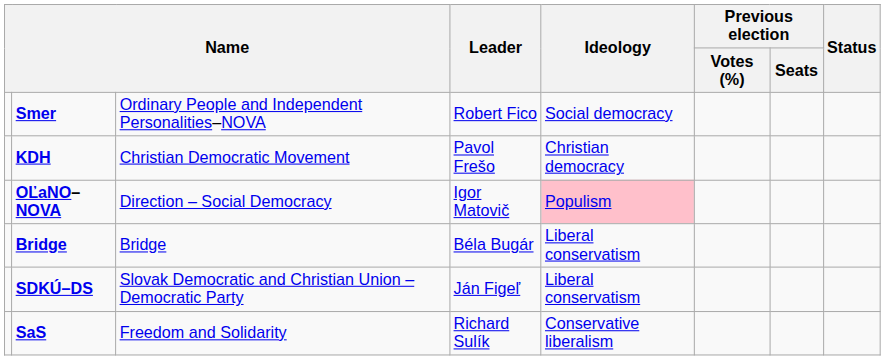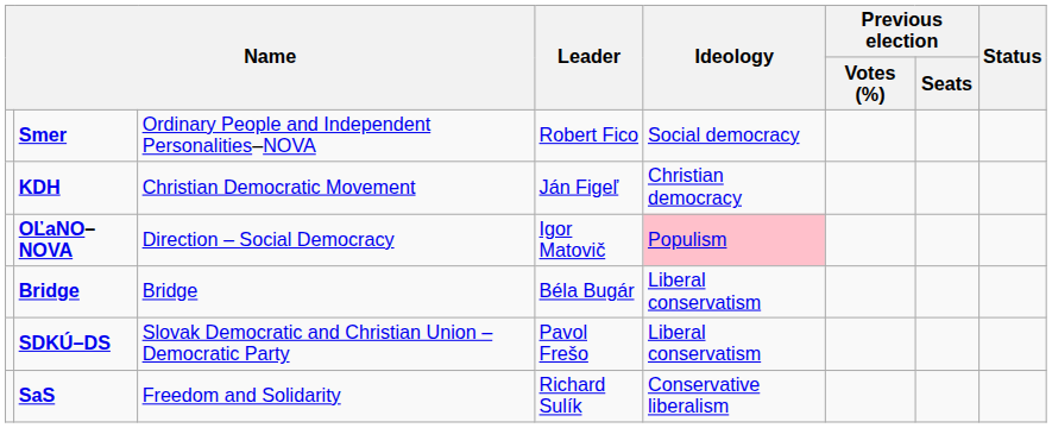KDH | Leader: Pavol Frešo -> Ján Figeľ
SDKÚ–DS | Leader: Ján Figeľ -> Pavol Frešo
